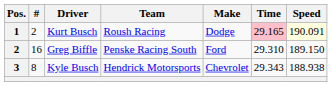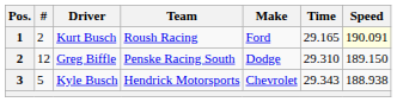Kurt Busch | Make: Dodge -> Ford
Kurt Busch | Time: pink background -> no background
Greg Biffle | #: 16 -> 12
Greg Biffle | Make: Ford -> Dodge
Kyle Busch | #: 8 -> 5
